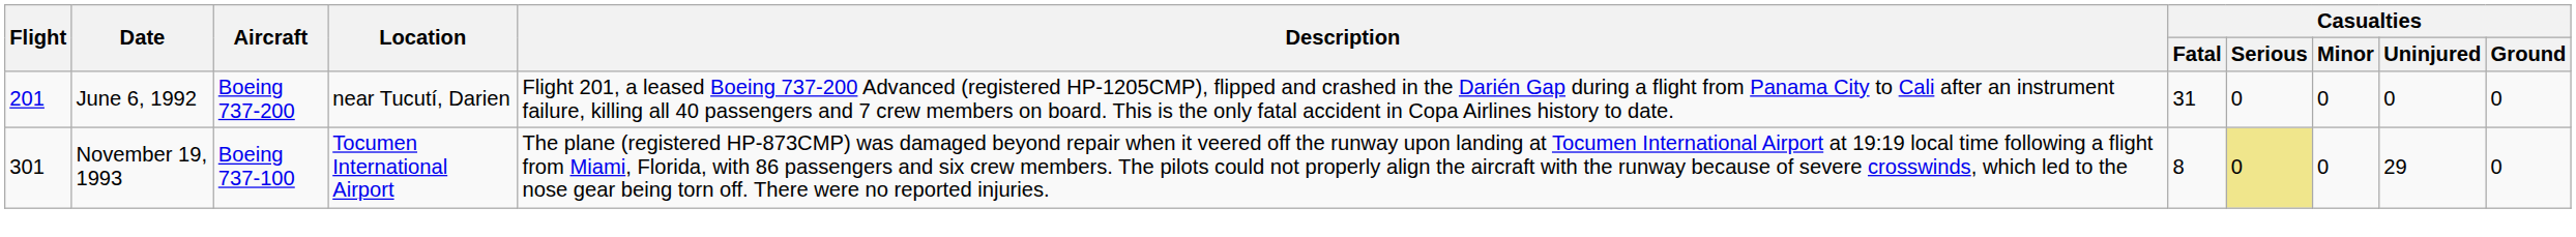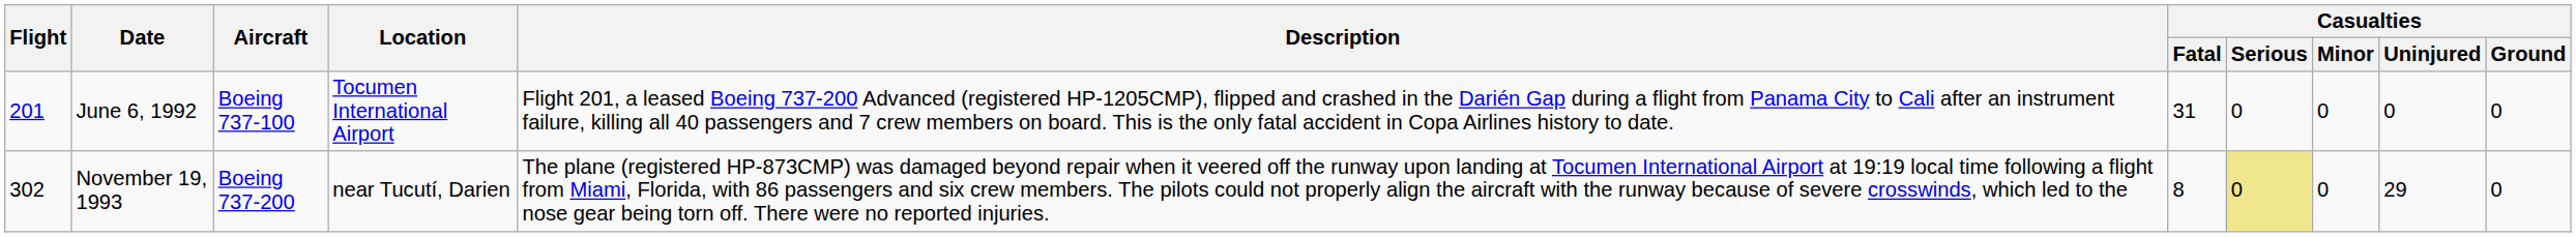June 6, 1992 | Aircraft: Boeing 737-200 -> Boeing 737-100
June 6, 1992 | Location: near Tucutí, Darien -> Tocumen International Airport
November 19, 1993 | Flight: 301 -> 302
November 19, 1993 | Aircraft: Boeing 737-100 -> Boeing 737-200
November 19, 1993 | Location: Tocumen International Airport -> near Tucutí, Darien
